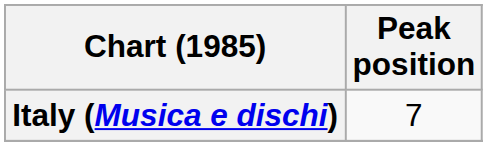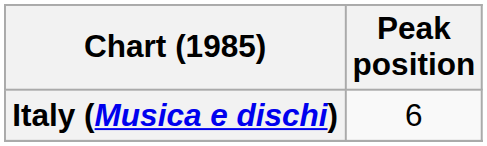Italy (Musica e dischi) | Peak position: 7 -> 6
